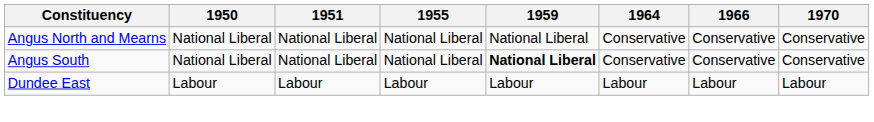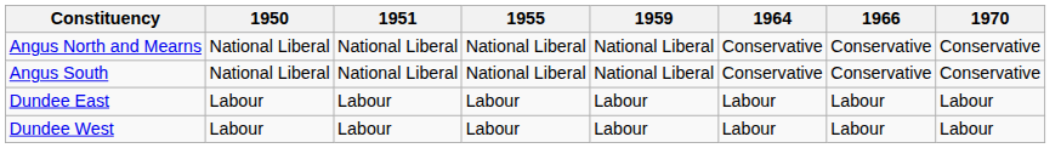Angus South | 1959: bold -> normal
+ row: Dundee West | Labour | Labour | Labour | Labour | Labour | Labour | Labour
